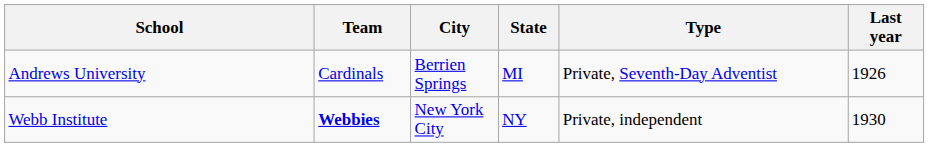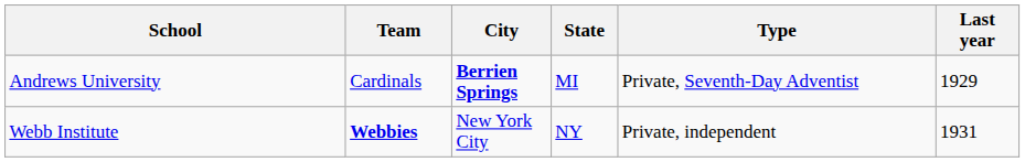Andrews University | City: normal -> bold
Andrews University | Last year: 1926 -> 1929
Webb Institute | Last year: 1930 -> 1931
